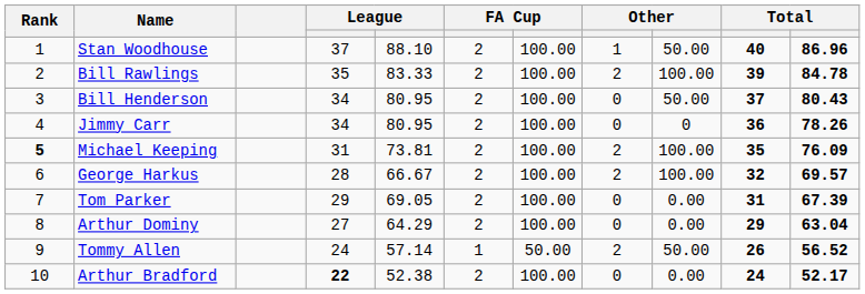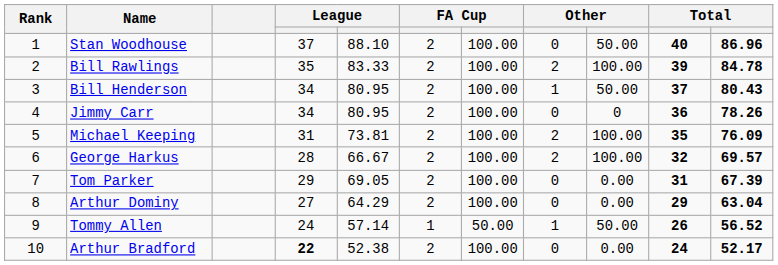Stan Woodhouse | column 8: 1 -> 0
Bill Henderson | column 8: 0 -> 1
Michael Keeping | Rank: bold -> normal
Tommy Allen | column 8: 2 -> 1
